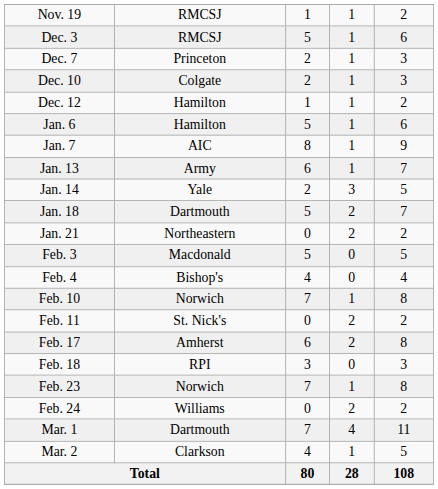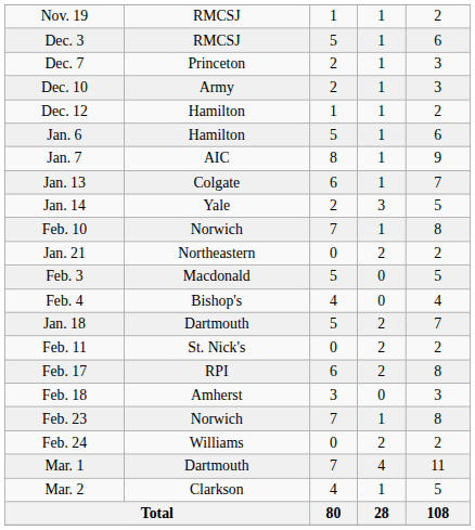Dec. 10 | column 2: Colgate -> Army
Jan. 13 | column 2: Army -> Colgate
rows swapped: Jan. 18 <-> Feb. 10
Feb. 17 | column 2: Amherst -> RPI
Feb. 18 | column 2: RPI -> Amherst
